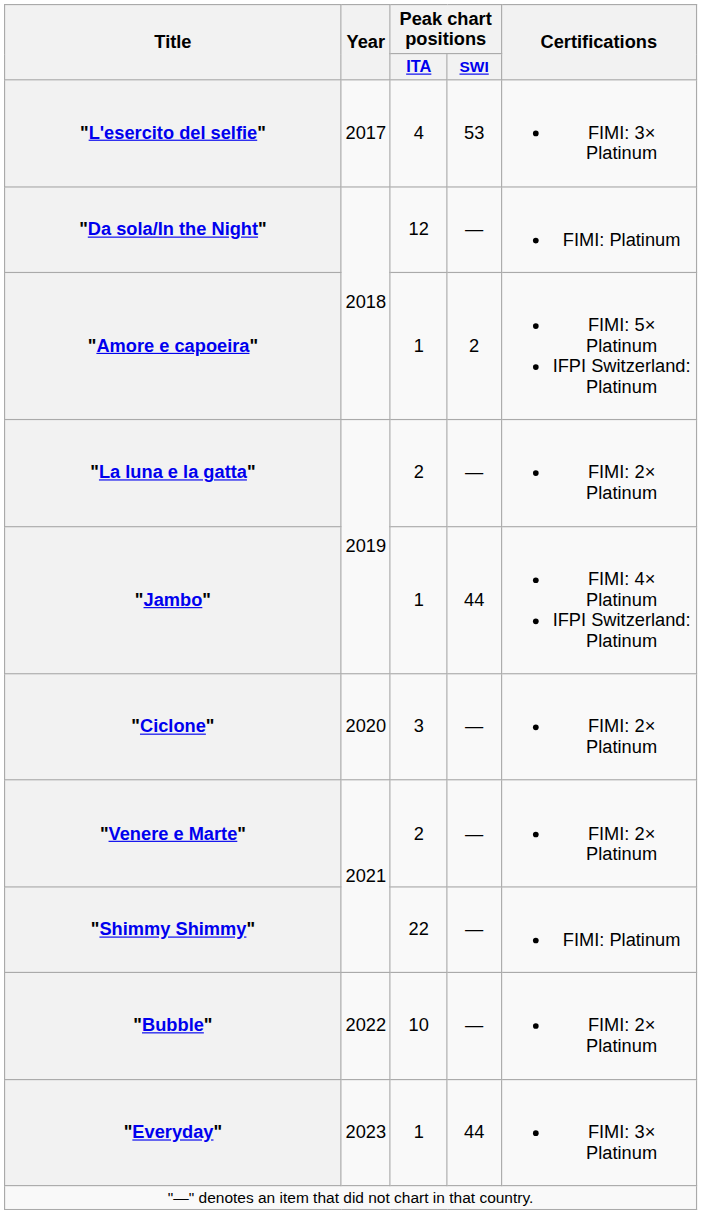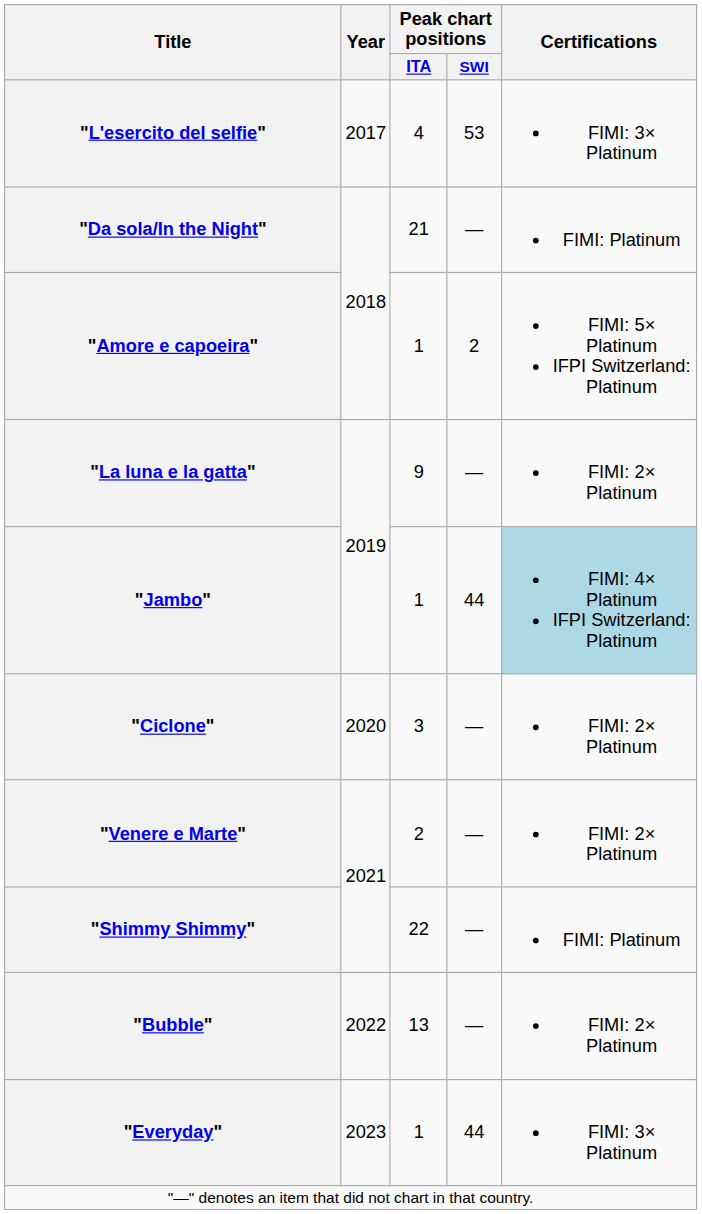"Da sola/In the Night" | Peak chart positions / ITA: 12 -> 21
"La luna e la gatta" | Peak chart positions / ITA: 2 -> 9
"Jambo" | Certifications: no background -> lightblue background
"Bubble" | Peak chart positions / ITA: 10 -> 13
